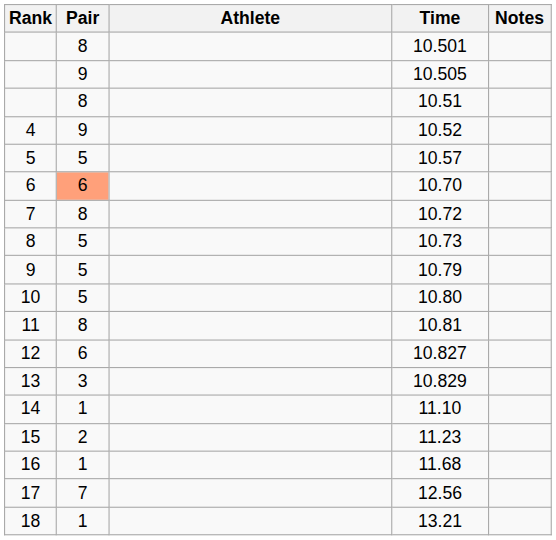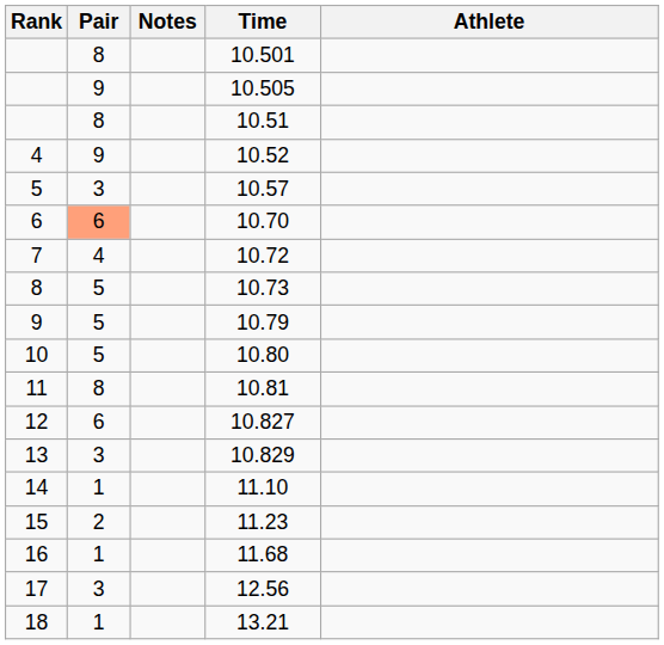columns swapped: Athlete <-> Notes
10.57 | Pair: 5 -> 3
10.72 | Pair: 8 -> 4
12.56 | Pair: 7 -> 3
